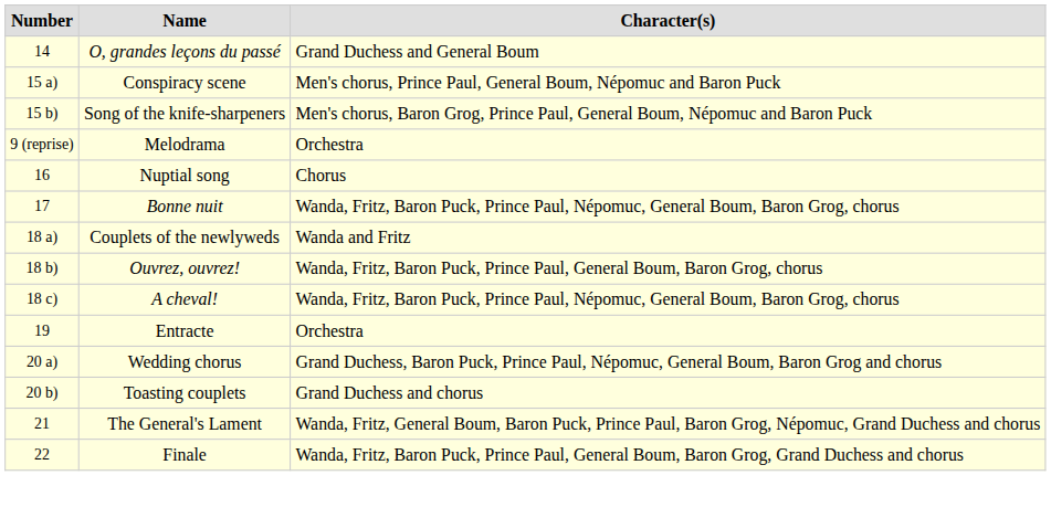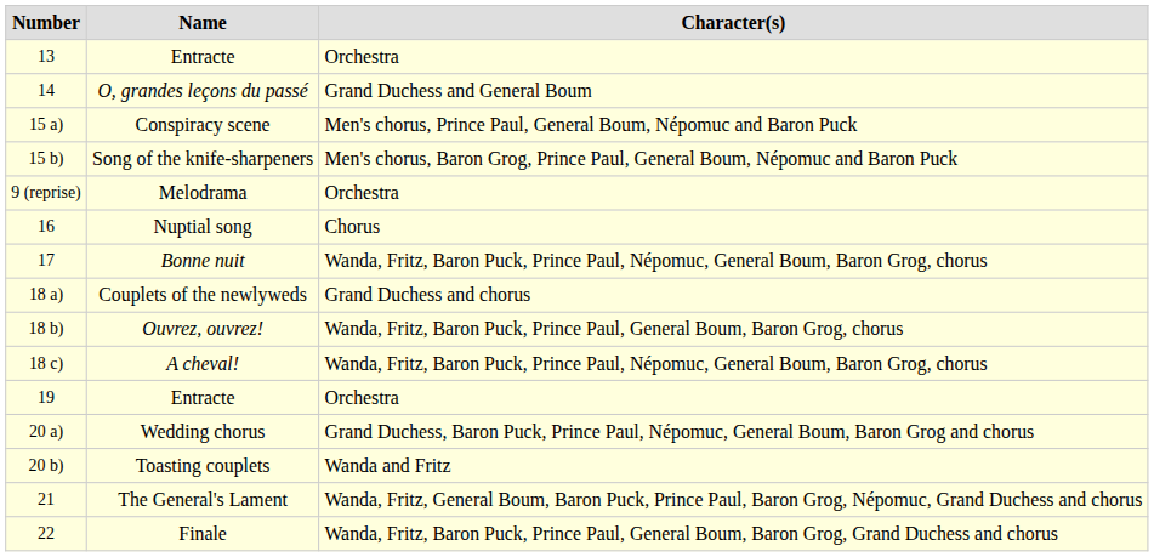+ row: 13 | Entracte | Orchestra
Couplets of the newlyweds | Character(s): Wanda and Fritz -> Grand Duchess and chorus
Toasting couplets | Character(s): Grand Duchess and chorus -> Wanda and Fritz
